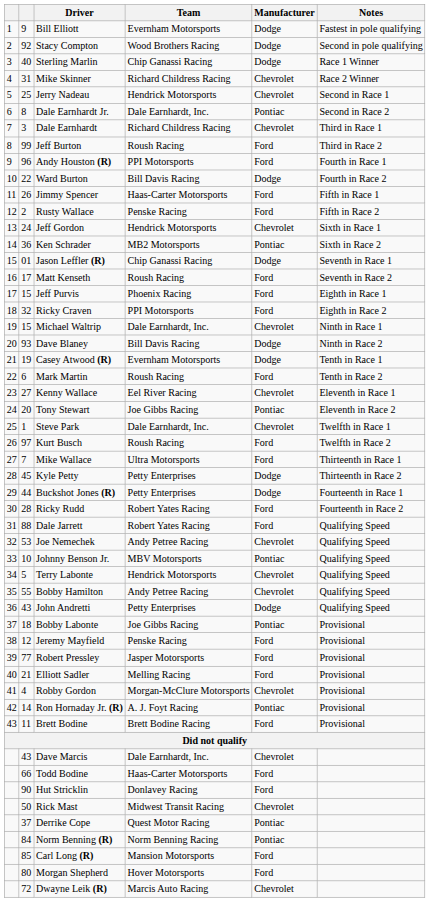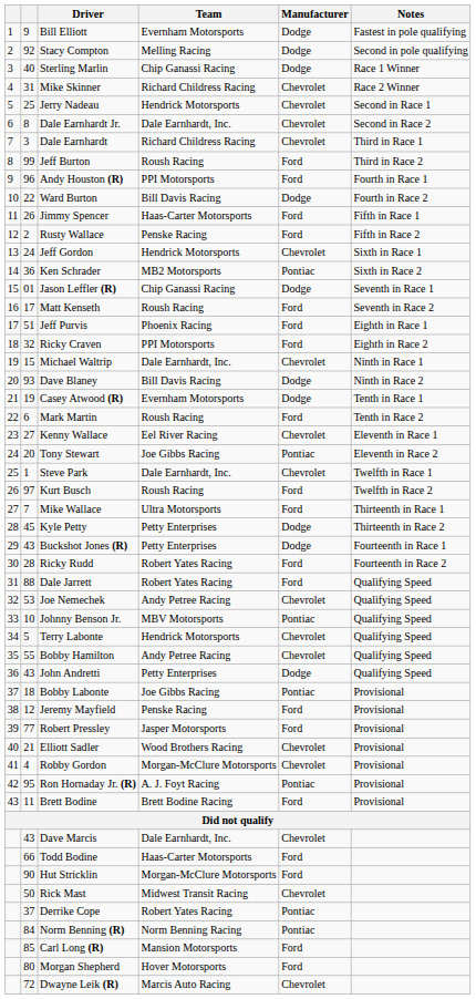Stacy Compton | Team: Wood Brothers Racing -> Melling Racing
Dale Earnhardt Jr. | Manufacturer: Pontiac -> Chevrolet
Jeff Purvis | column 2: 15 -> 51
Buckshot Jones (R) | column 2: 44 -> 43
Elliott Sadler | Team: Melling Racing -> Wood Brothers Racing
Elliott Sadler | Manufacturer: Ford -> Chevrolet
Ron Hornaday Jr. (R) | column 2: 14 -> 95
Hut Stricklin | Team: Donlavey Racing -> Morgan-McClure Motorsports
Derrike Cope | Team: Quest Motor Racing -> Robert Yates Racing
